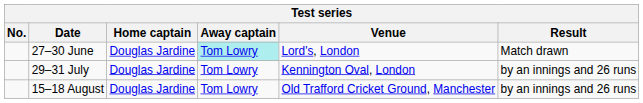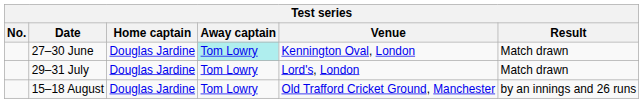27–30 June | Venue: Lord's, London -> Kennington Oval, London
29–31 July | Venue: Kennington Oval, London -> Lord's, London
29–31 July | Result: by an innings and 26 runs -> Match drawn
